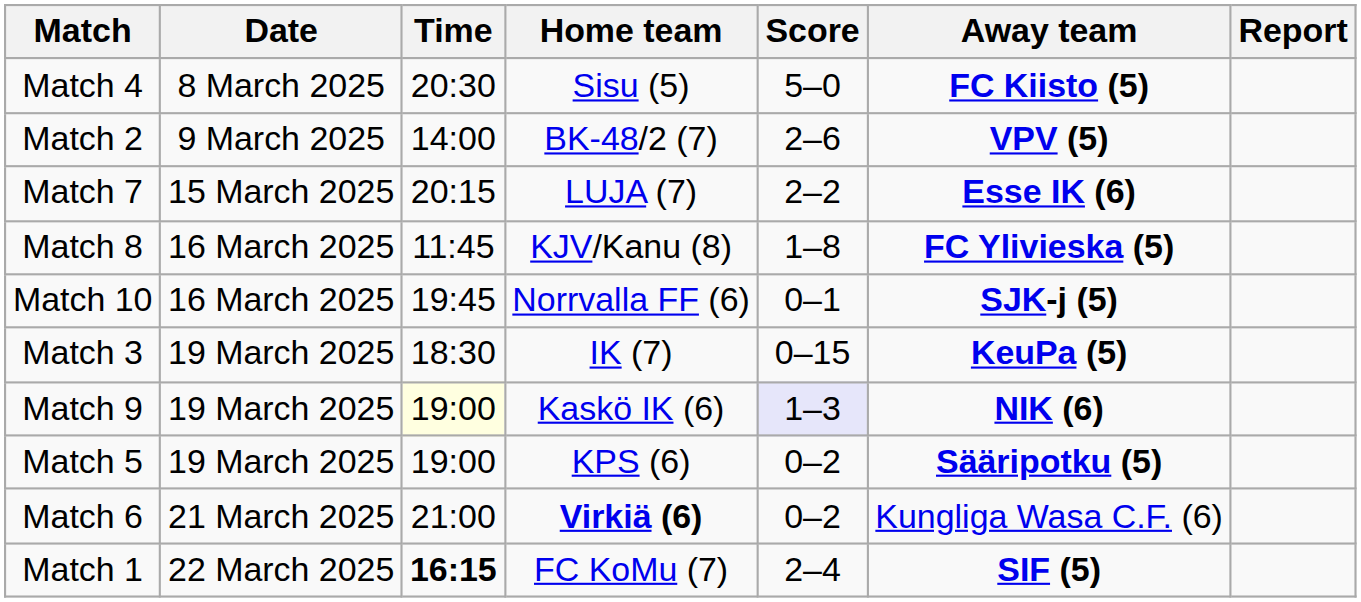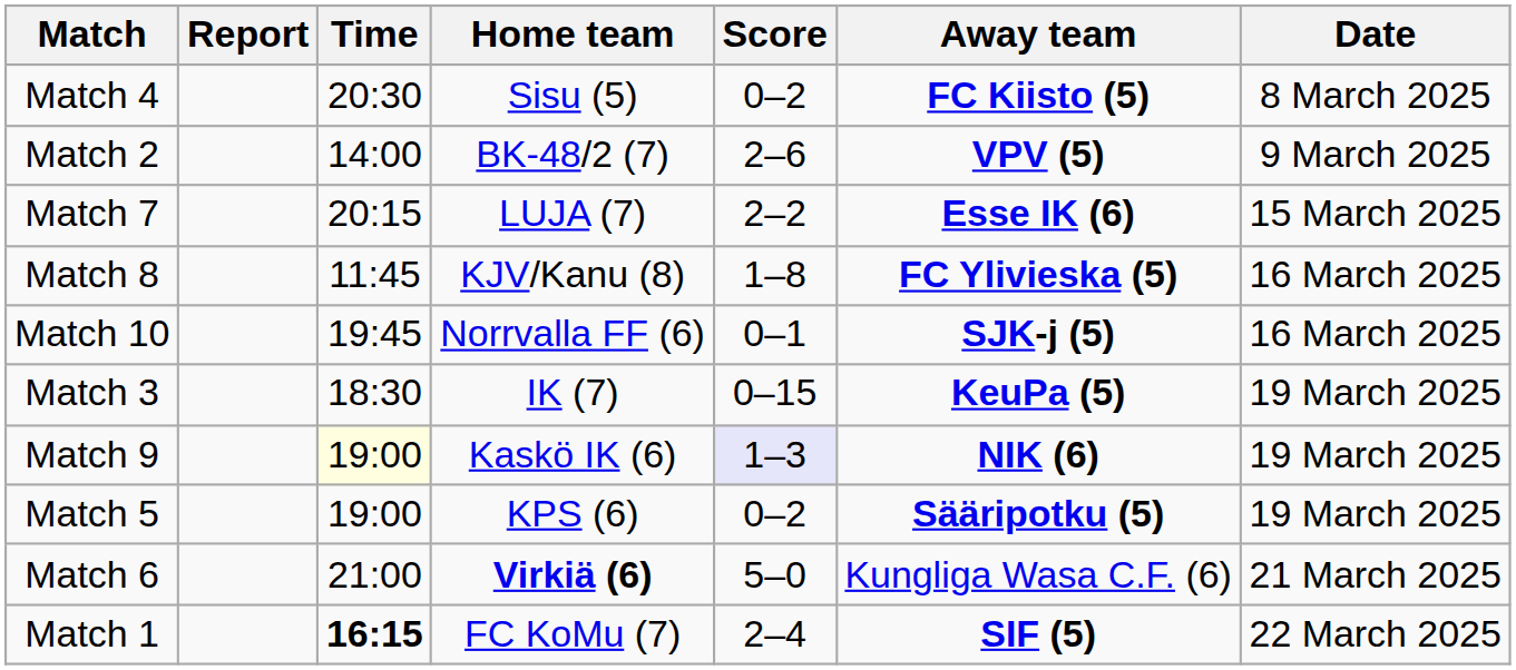columns swapped: Date <-> Report
Match 4 | Score: 5–0 -> 0–2
Match 6 | Score: 0–2 -> 5–0
